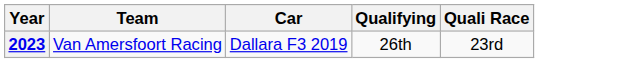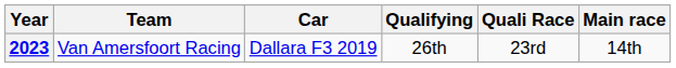+ column: Main race | 14th
